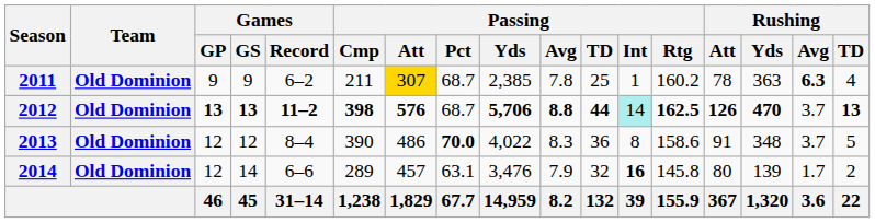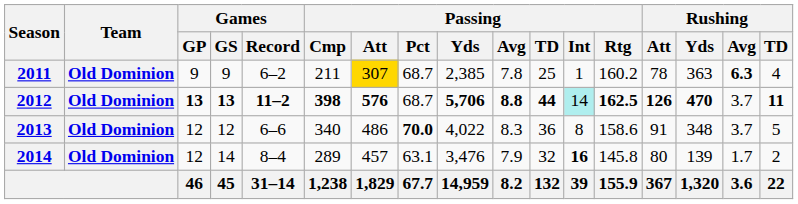2012 | Rushing / TD: 13 -> 11
2013 | Games / Record: 8–4 -> 6–6
2013 | Passing / Cmp: 390 -> 340
2014 | Games / Record: 6–6 -> 8–4
